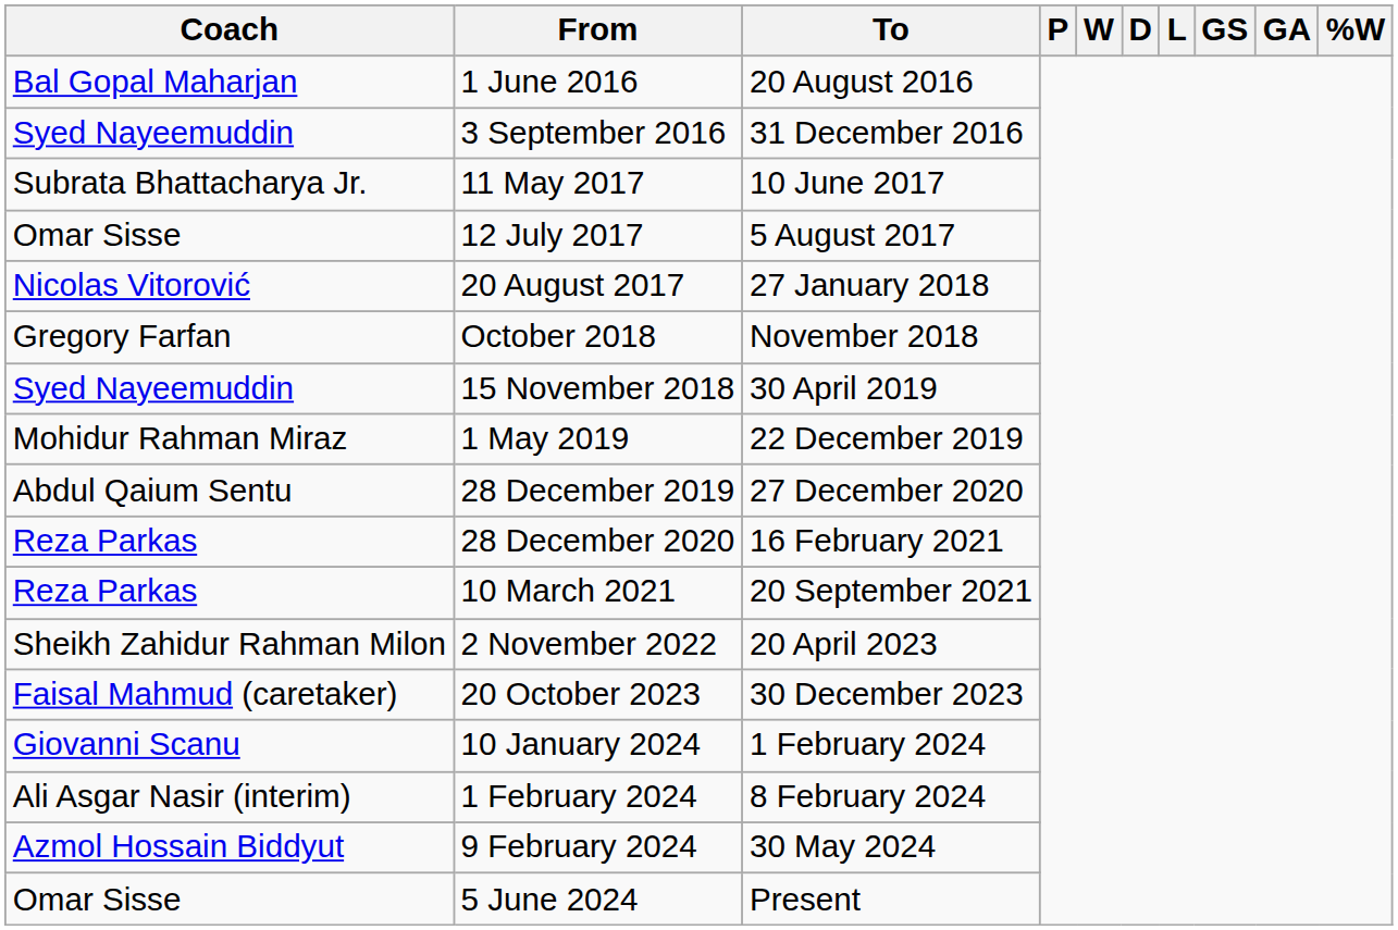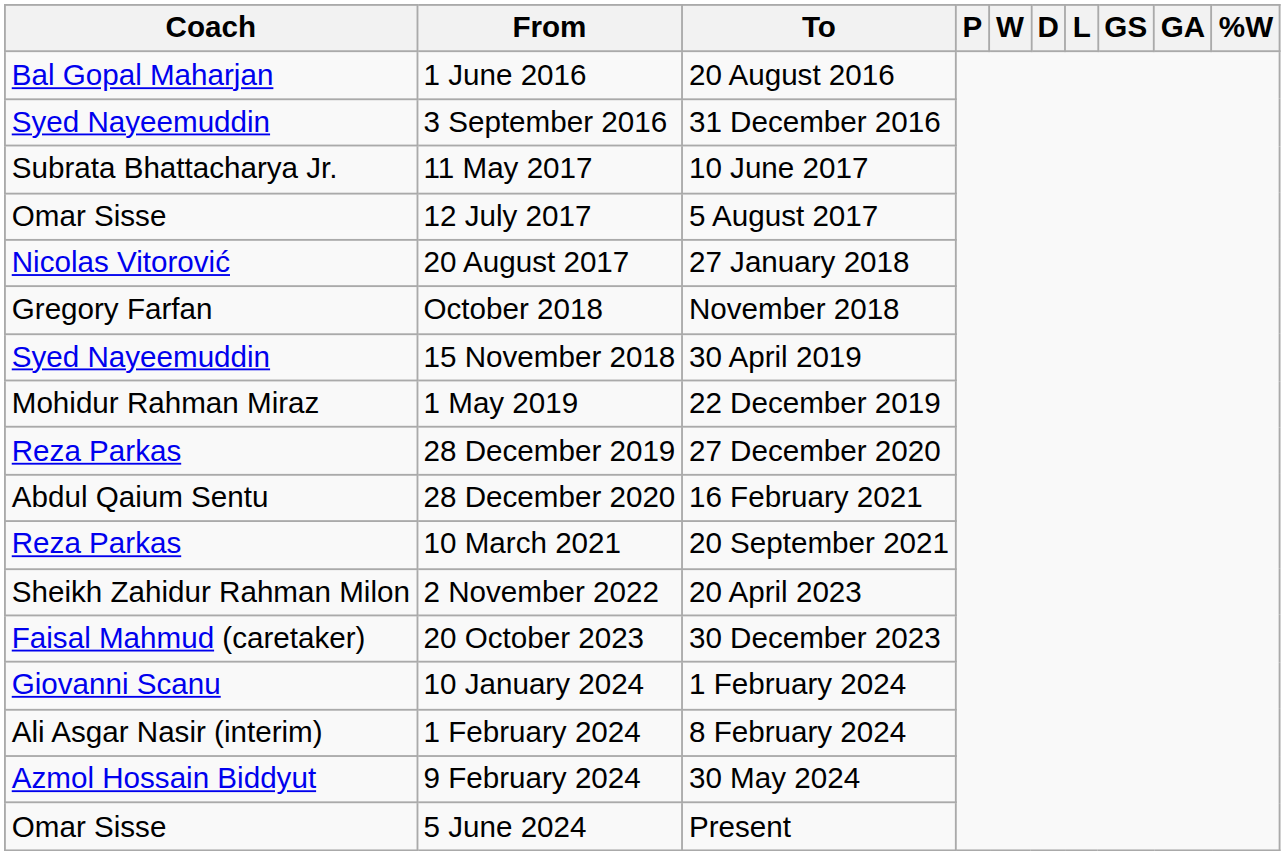28 December 2019 | Coach: Abdul Qaium Sentu -> Reza Parkas
28 December 2020 | Coach: Reza Parkas -> Abdul Qaium Sentu
